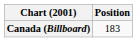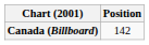Canada (Billboard) | Position: 183 -> 142
